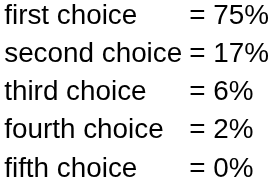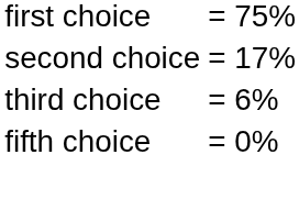- row: fourth choice | = 2%
